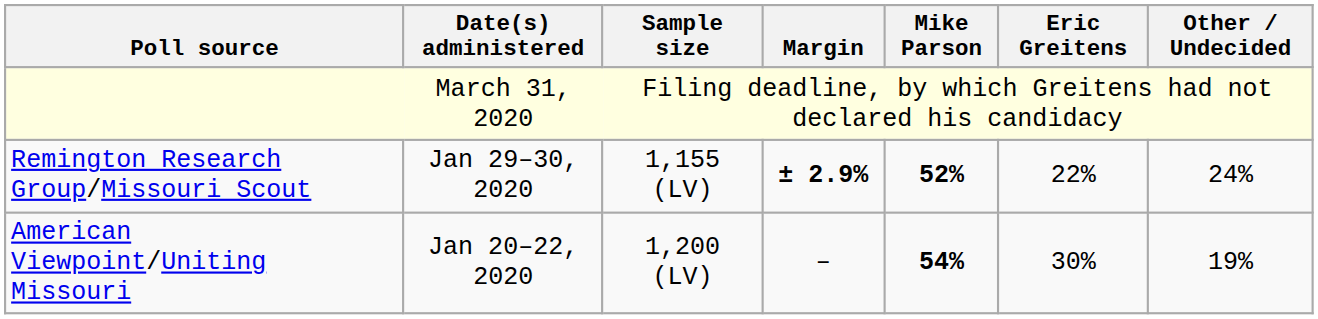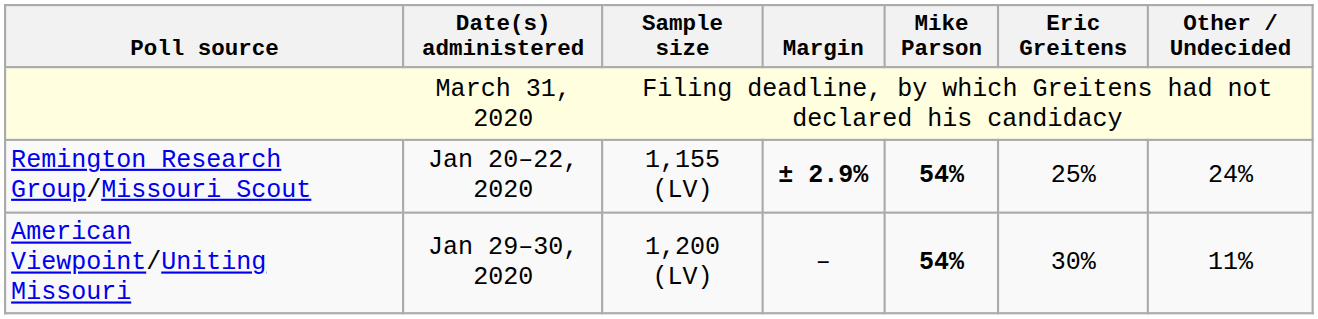Remington Research Group/Missouri Scout | Date(s) administered: Jan 29–30, 2020 -> Jan 20–22, 2020
Remington Research Group/Missouri Scout | Mike Parson: 52% -> 54%
Remington Research Group/Missouri Scout | Eric Greitens: 22% -> 25%
American Viewpoint/Uniting Missouri | Date(s) administered: Jan 20–22, 2020 -> Jan 29–30, 2020
American Viewpoint/Uniting Missouri | Other / Undecided: 19% -> 11%
